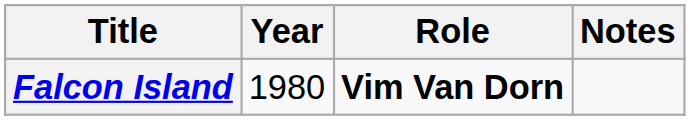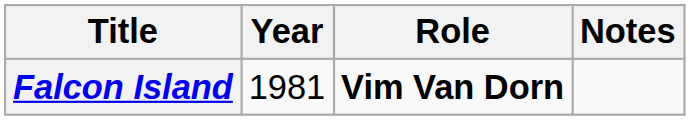Falcon Island | Year: 1980 -> 1981
